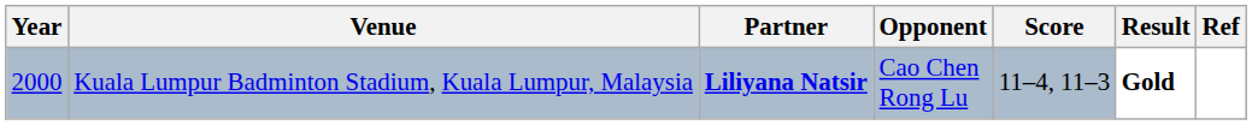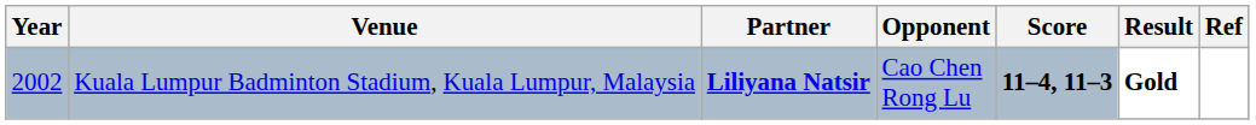Kuala Lumpur Badminton Stadium, Kuala Lumpur, Malaysia | Year: 2000 -> 2002
Kuala Lumpur Badminton Stadium, Kuala Lumpur, Malaysia | Score: normal -> bold
